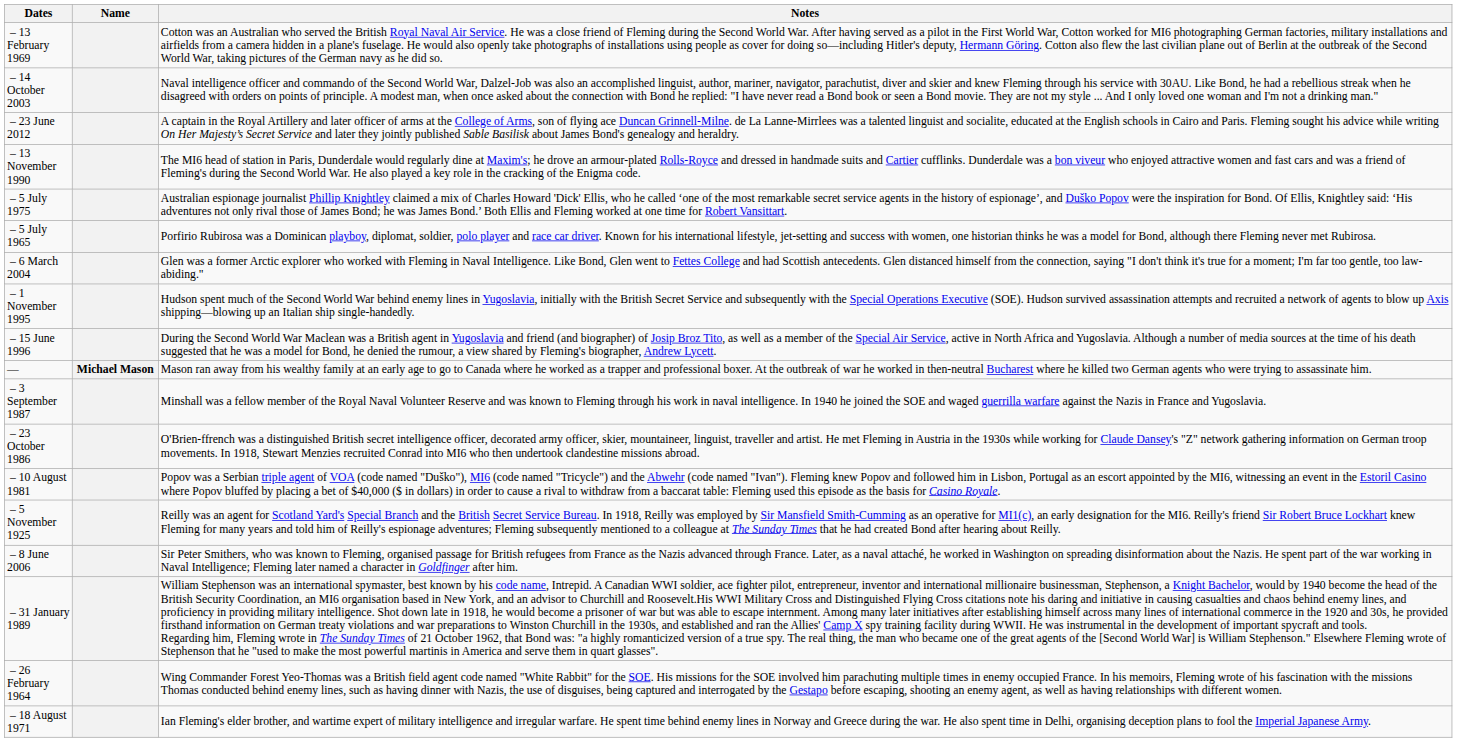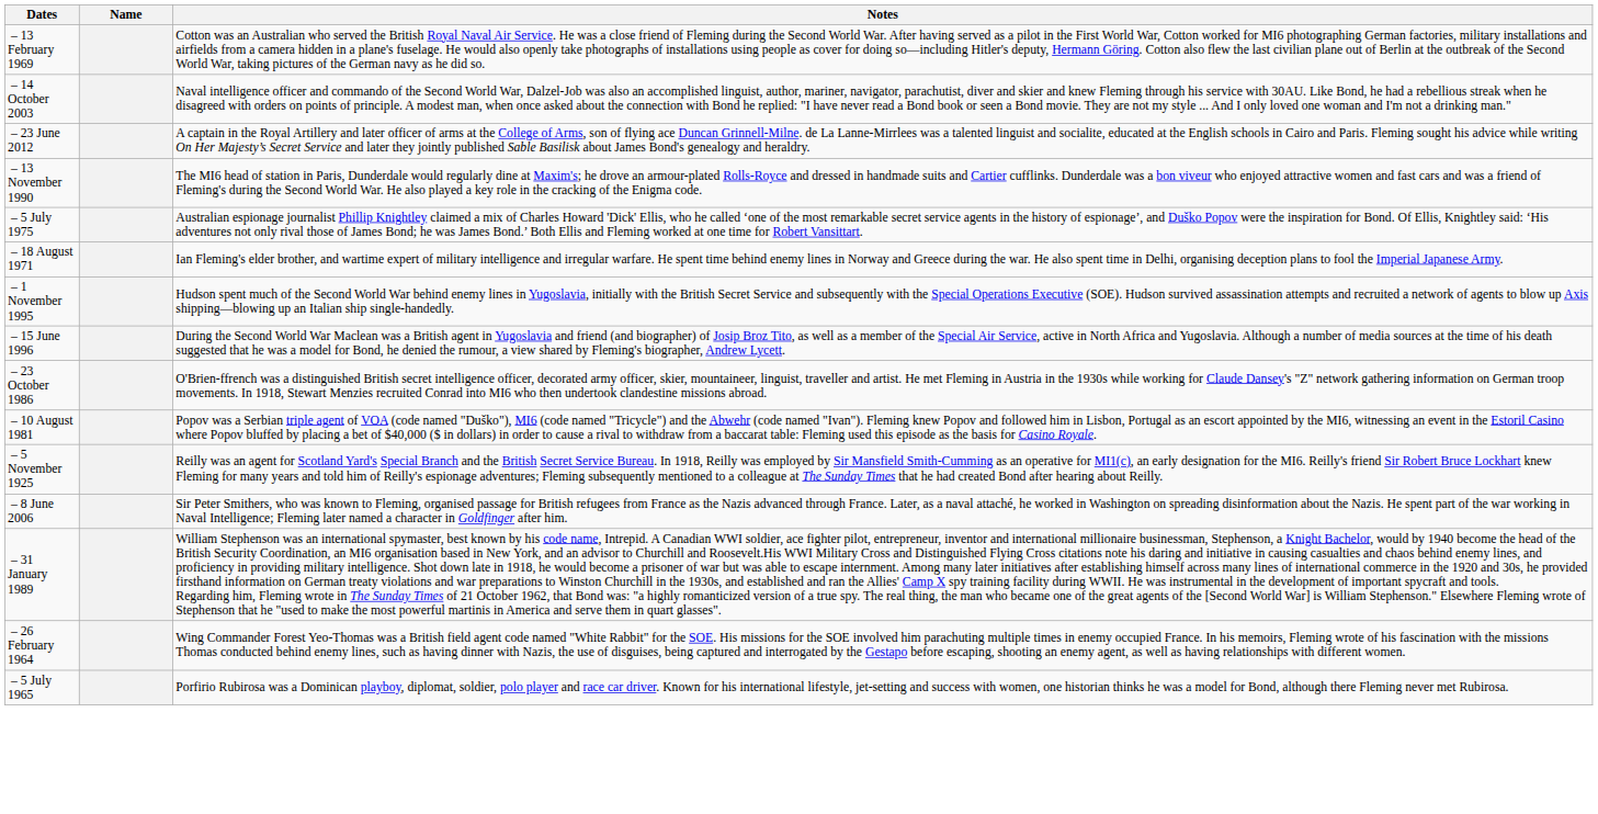rows swapped: – 18 August 1971 <-> – 5 July 1965
- row: – 6 March 2004 | Glen was a former Arctic explorer who worked with Fleming in Naval Intelligence. Like Bond, Glen went to Fettes College and had Scottish antecedents. Glen distanced himself from the connection, saying "I don't think it's true for a moment; I'm far too gentle, too law-abiding."
- row: — | Michael Mason | Mason ran away from his wealthy family at an early age to go to Canada where he worked as a trapper and professional boxer. At the outbreak of war he worked in then-neutral Bucharest where he killed two German agents who were trying to assassinate him.
- row: – 3 September 1987 | Minshall was a fellow member of the Royal Naval Volunteer Reserve and was known to Fleming through his work in naval intelligence. In 1940 he joined the SOE and waged guerrilla warfare against the Nazis in France and Yugoslavia.
